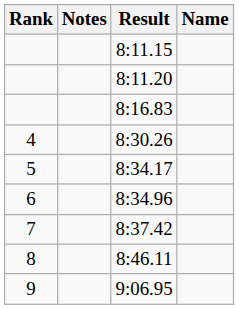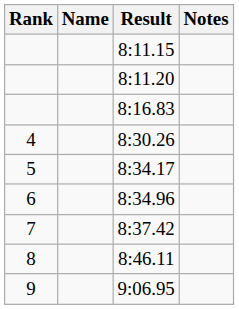columns swapped: Name <-> Notes
